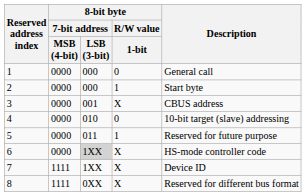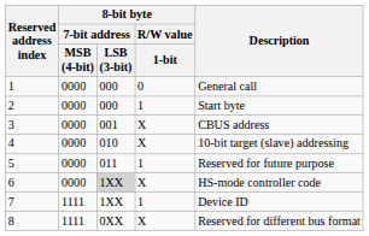4 | 8-bit byte / R/W value / 1-bit: 0 -> X
7 | 8-bit byte / R/W value / 1-bit: X -> 1
